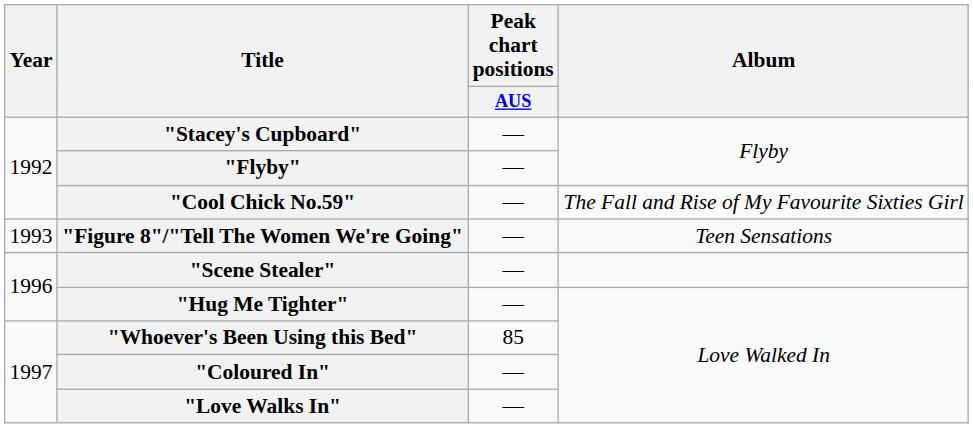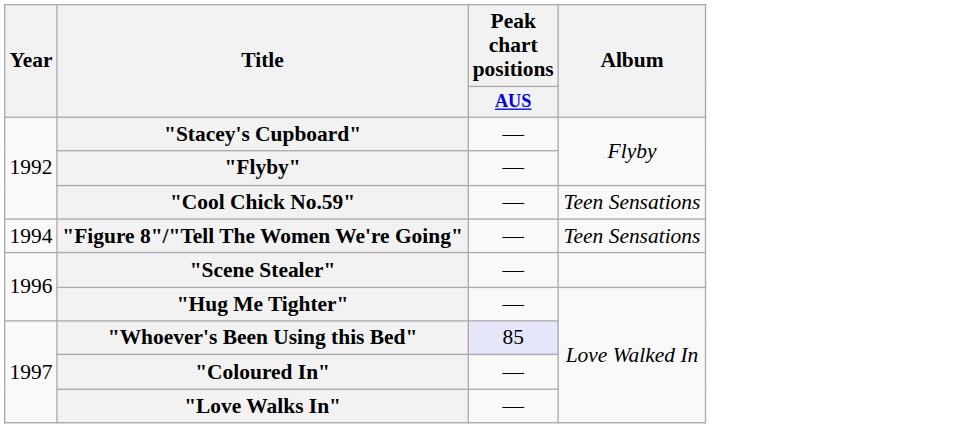"Cool Chick No.59" | Album: The Fall and Rise of My Favourite Sixties Girl -> Teen Sensations
"Figure 8"/"Tell The Women We're Going" | Year: 1993 -> 1994
"Whoever's Been Using this Bed" | Peak chart positions / AUS: no background -> lavender background
